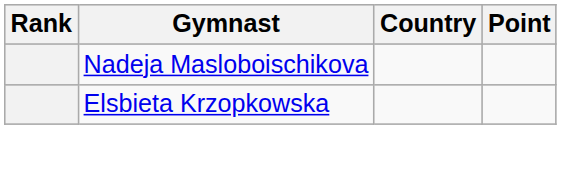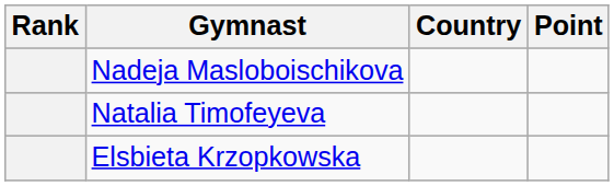+ row: Natalia Timofeyeva
